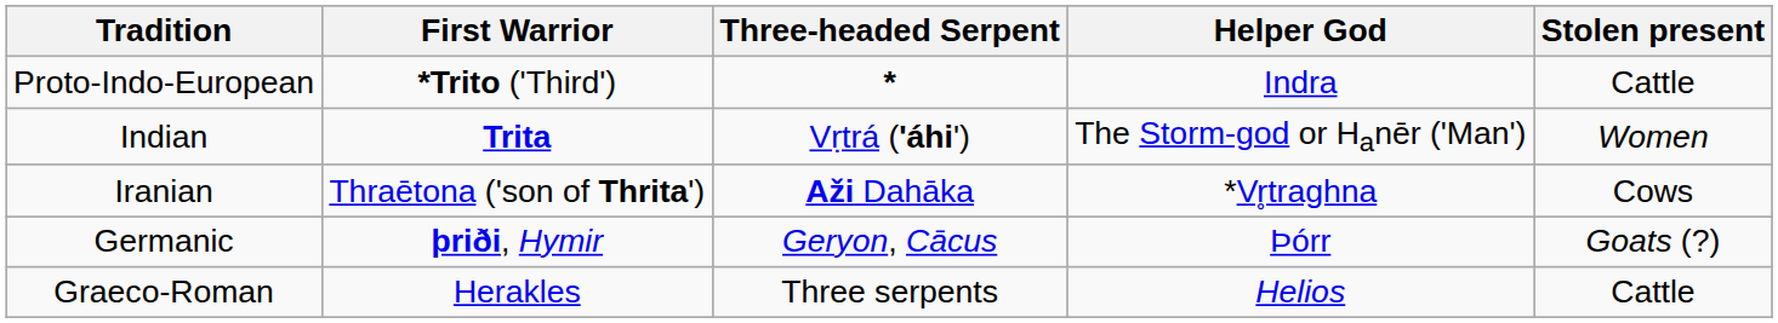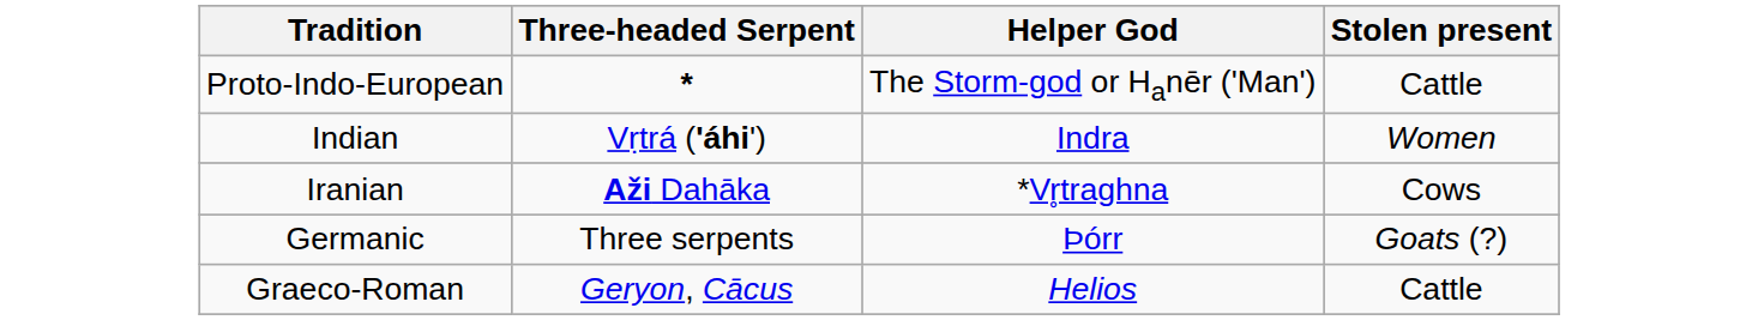- column: First Warrior | *Trito ('Third') | Trita | Thraētona ('son of Thrita') | þriði, Hymir | Herakles
Proto-Indo-European | Helper God: Indra -> The Storm-god or Hanēr ('Man')
Indian | Helper God: The Storm-god or Hanēr ('Man') -> Indra
Germanic | Three-headed Serpent: Geryon, Cācus -> Three serpents
Graeco-Roman | Three-headed Serpent: Three serpents -> Geryon, Cācus
